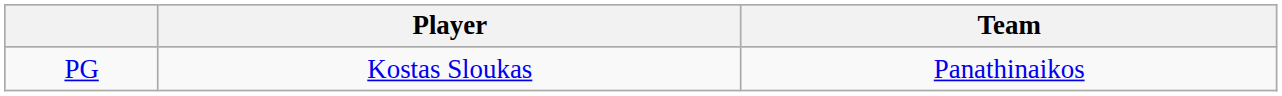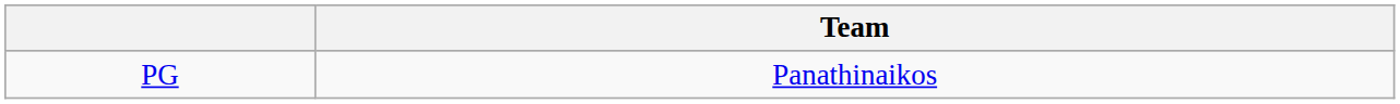- column: Player | Kostas Sloukas
